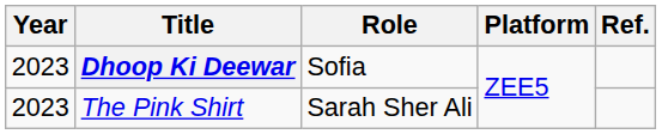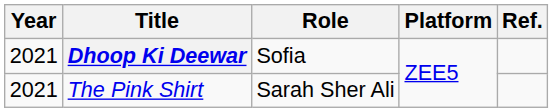Dhoop Ki Deewar | Year: 2023 -> 2021
The Pink Shirt | Year: 2023 -> 2021
